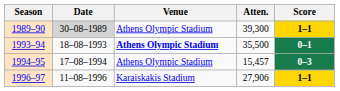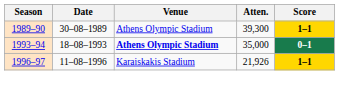1989–90 | Date: lightgrey background -> no background
1993–94 | Atten.: 35,500 -> 35,000
- row: 1994–95 | 17–08–1994 | Athens Olympic Stadium | 15,457 | 0–3
1996–97 | Atten.: 27,906 -> 21,926
